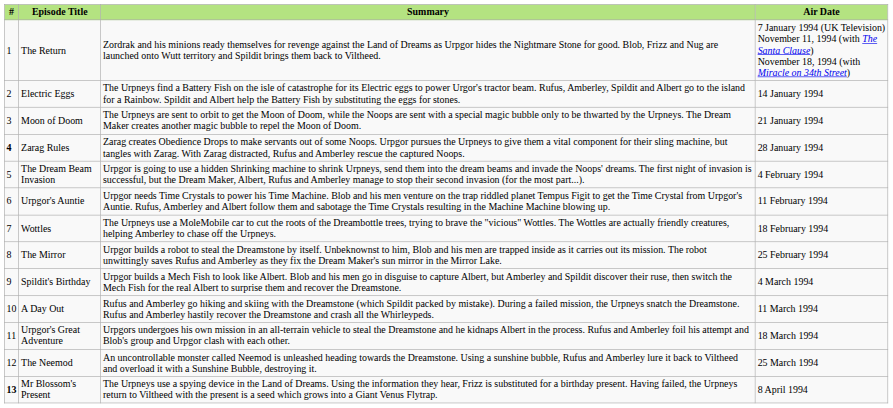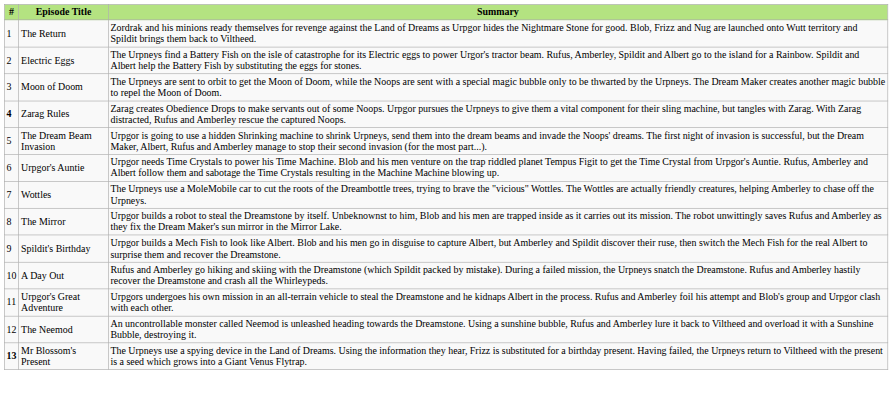- column: Air Date | 7 January 1994 (UK Television) November 11, 1994 (with The Santa Clause) November 18, 1994 (with Miracle on 34th Street) | 14 January 1994 | 21 January 1994 | 28 January 1994 | 4 February 1994 | 11 February 1994 | 18 February 1994 | 25 February 1994 | 4 March 1994 | 11 March 1994 | 18 March 1994 | 25 March 1994 | 8 April 1994
